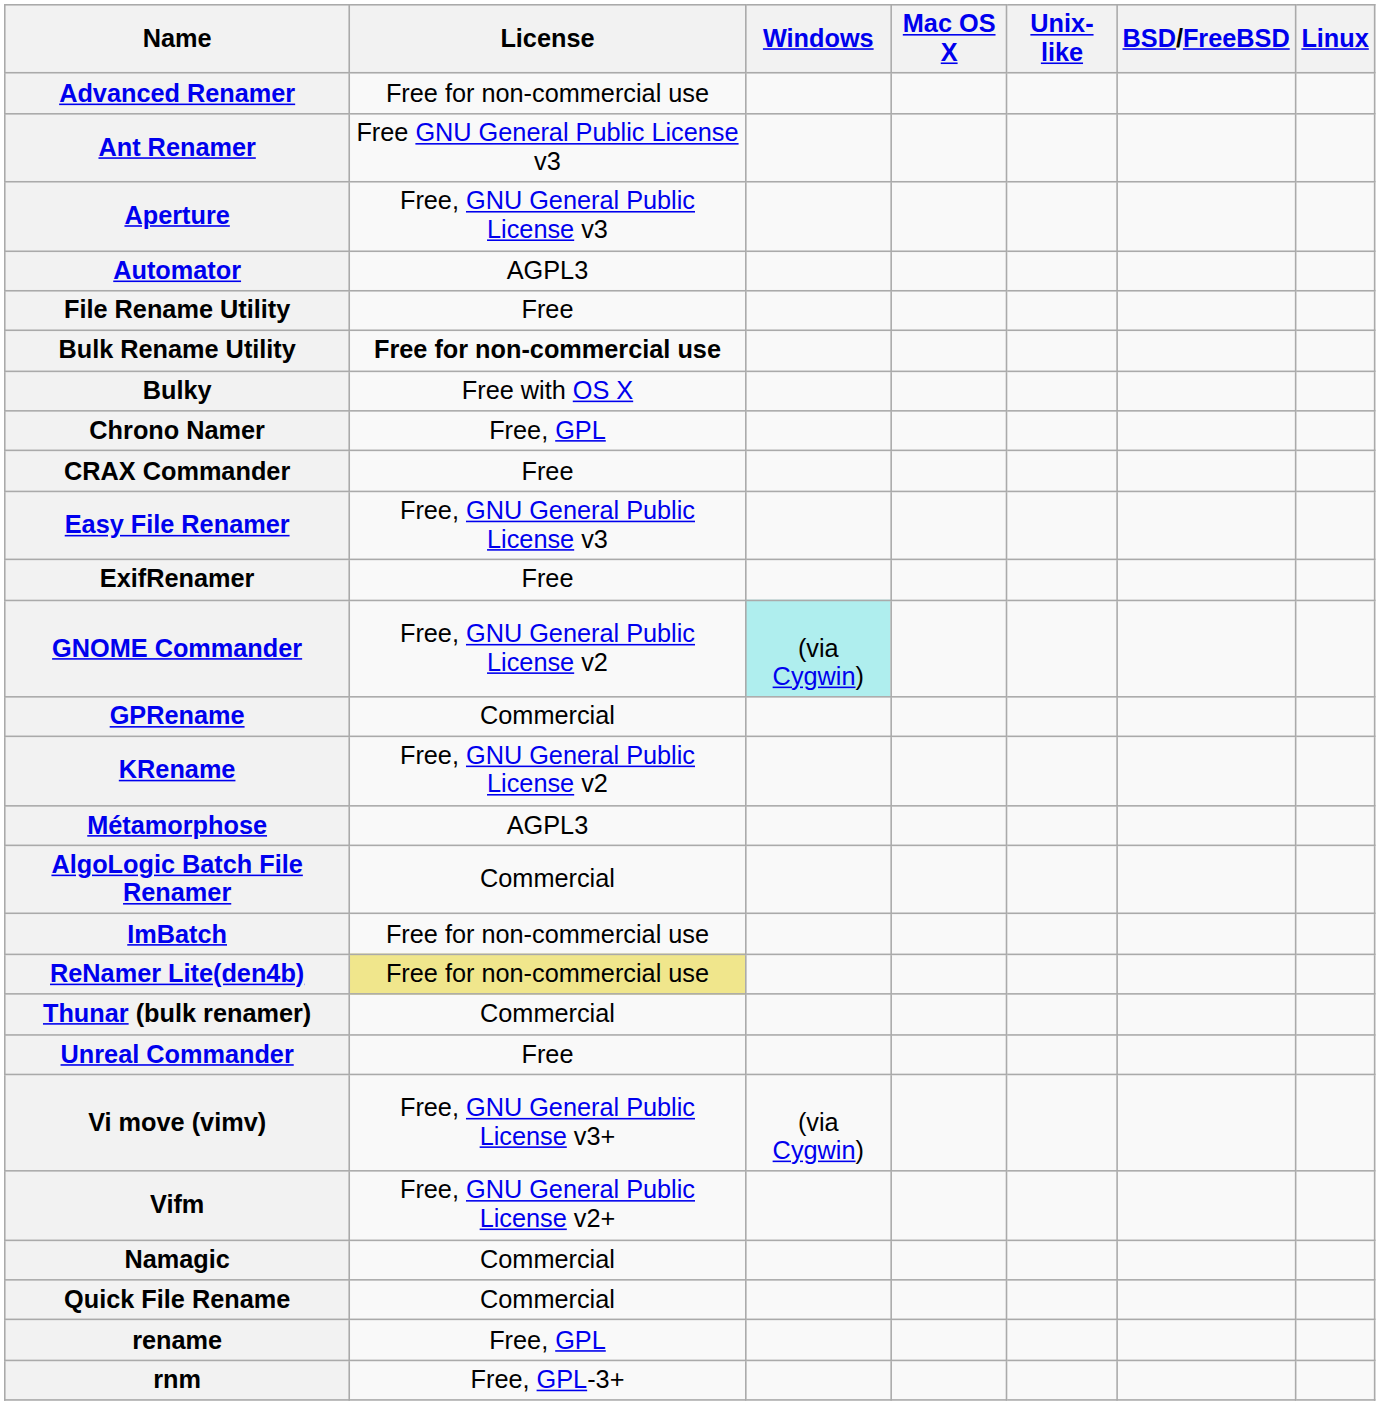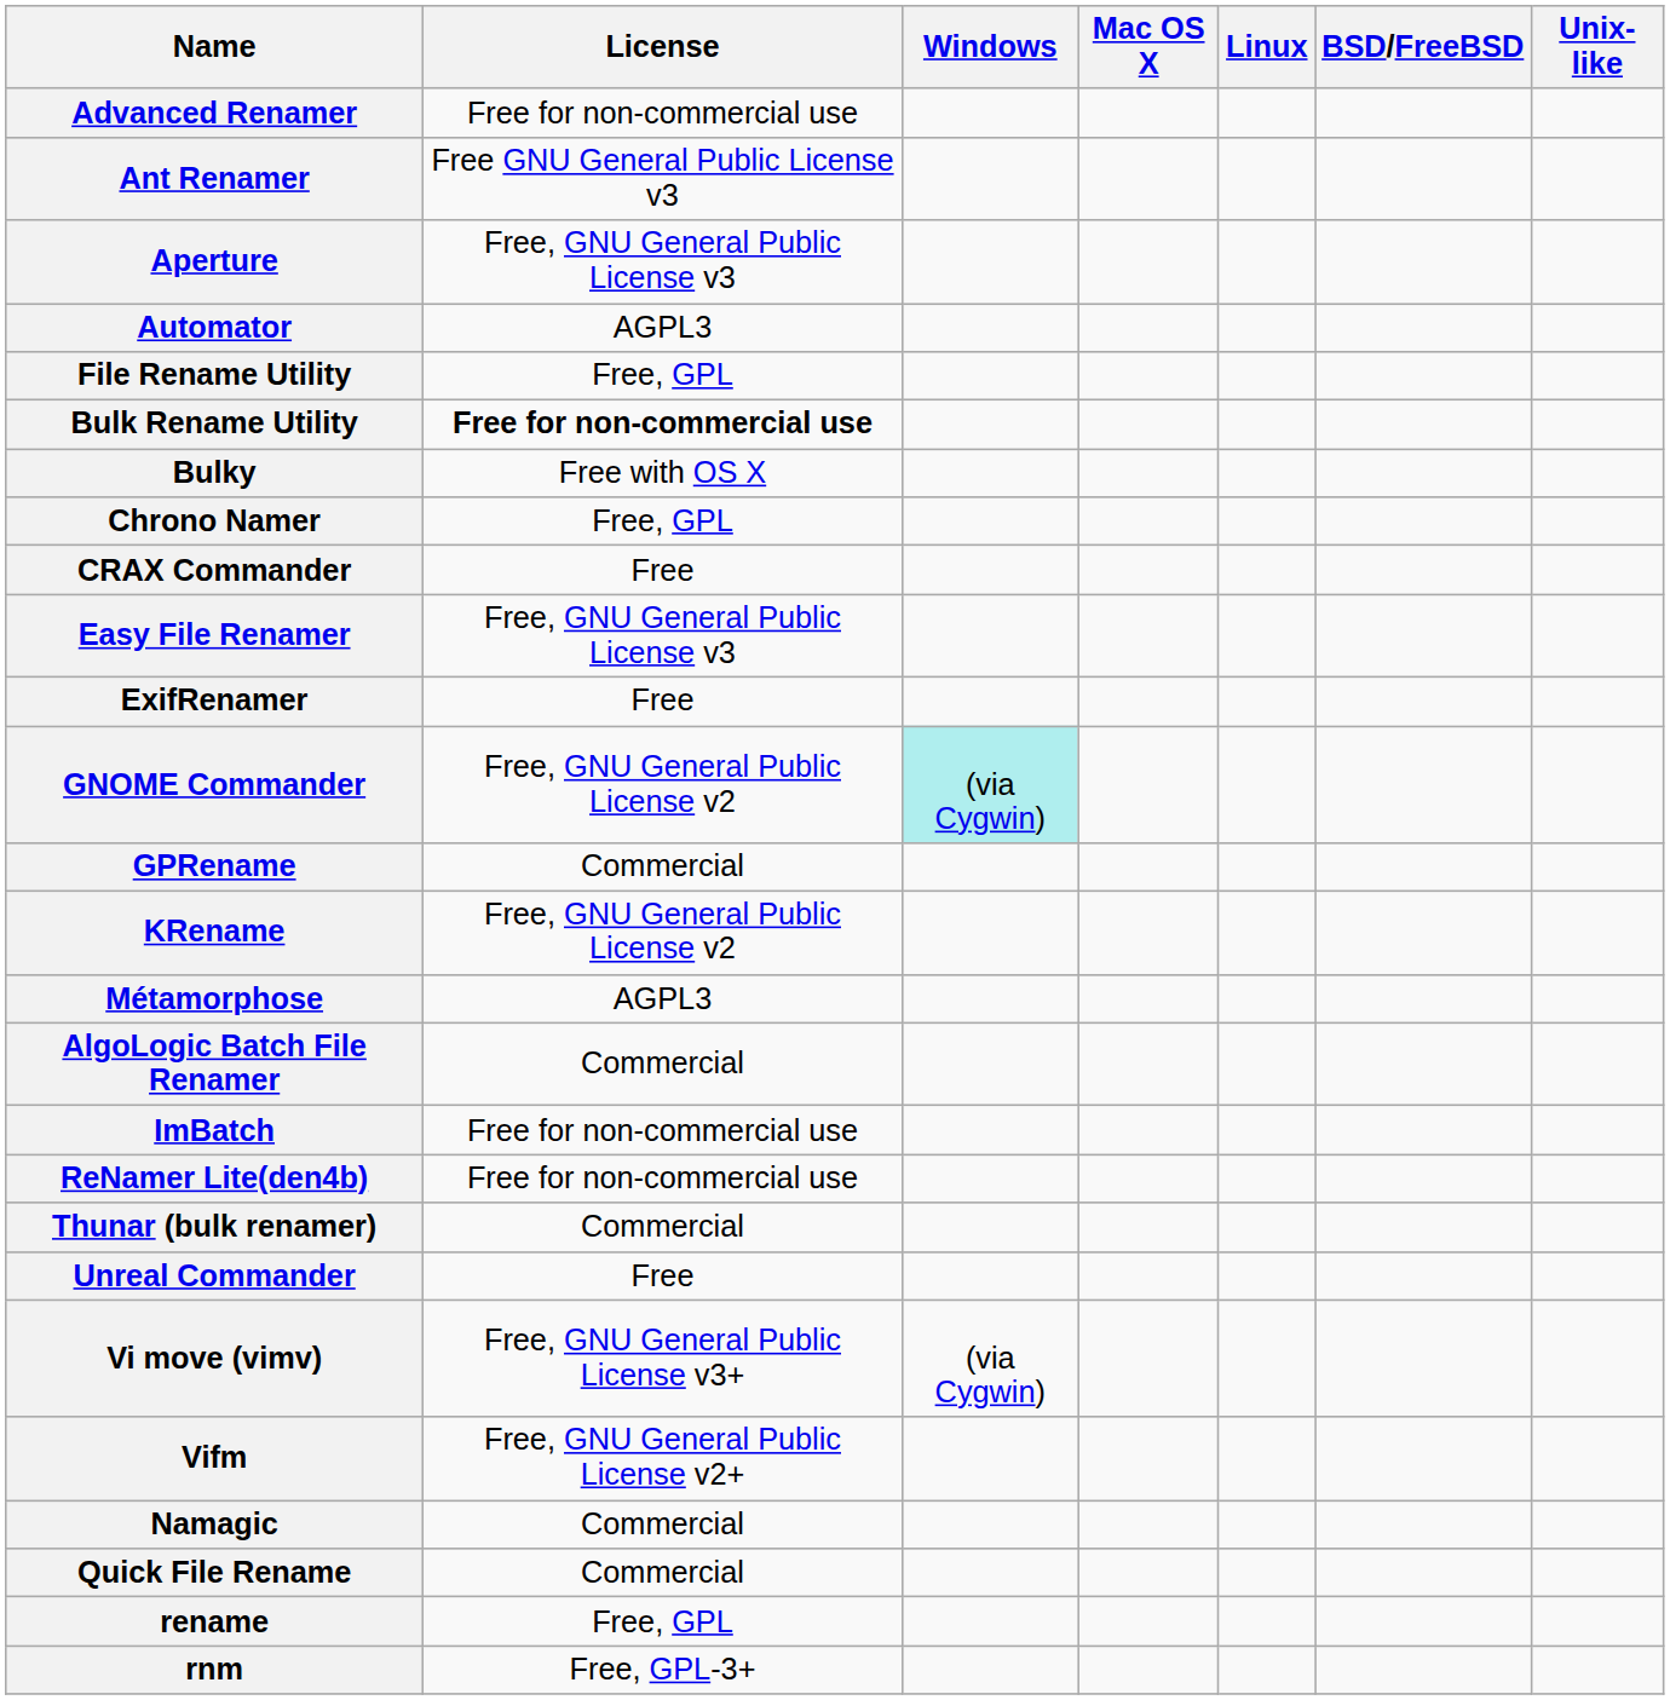columns swapped: Linux <-> Unix-like
File Rename Utility | License: Free -> Free, GPL
ReNamer Lite(den4b) | License: khaki background -> no background
